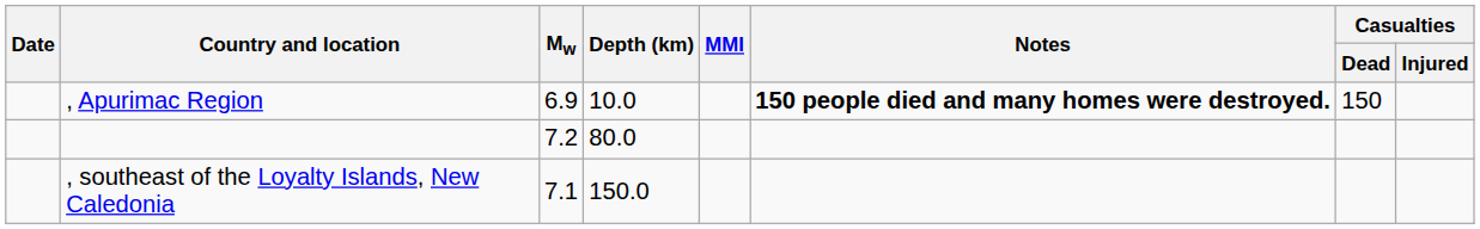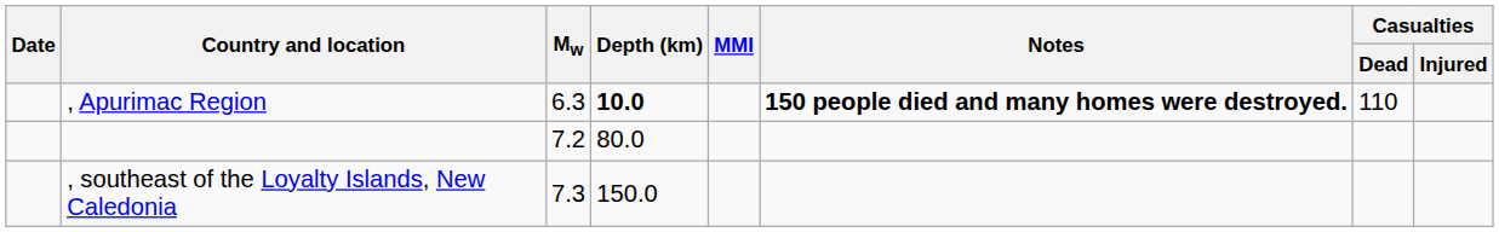, Apurimac Region | Mw: 6.9 -> 6.3
, Apurimac Region | Depth (km): normal -> bold
, Apurimac Region | Casualties / Dead: 150 -> 110
, southeast of the Loyalty Islands, New Caledonia | Mw: 7.1 -> 7.3
